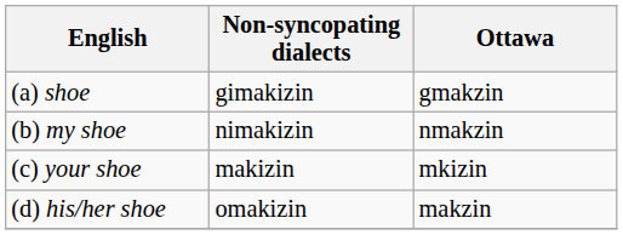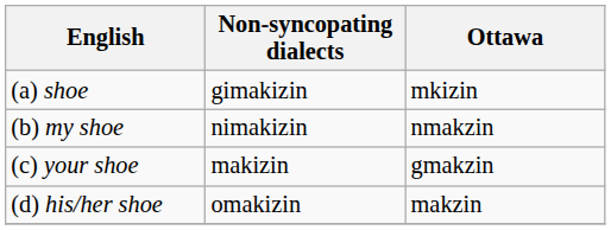(a) shoe | Ottawa: gmakzin -> mkizin
(c) your shoe | Ottawa: mkizin -> gmakzin
